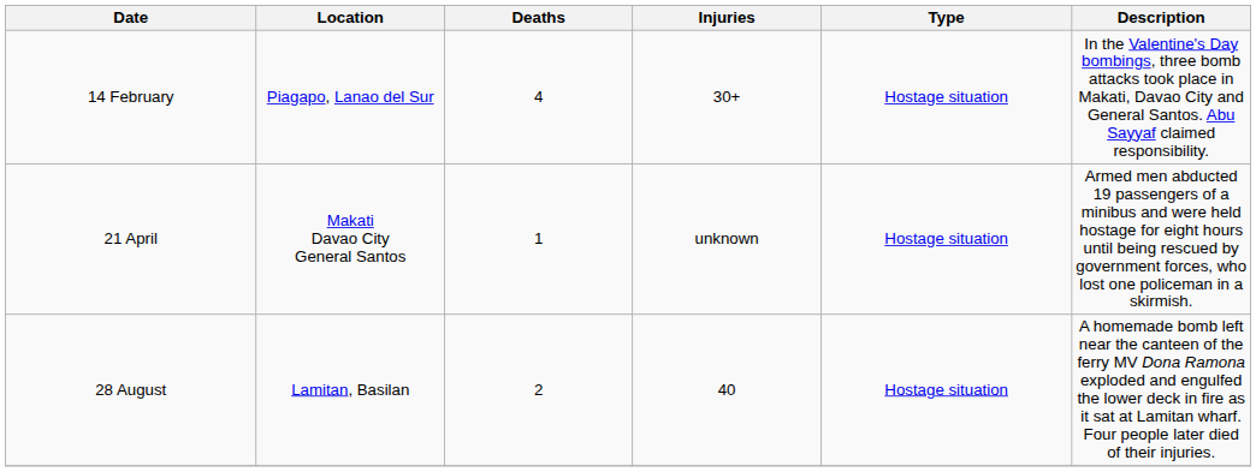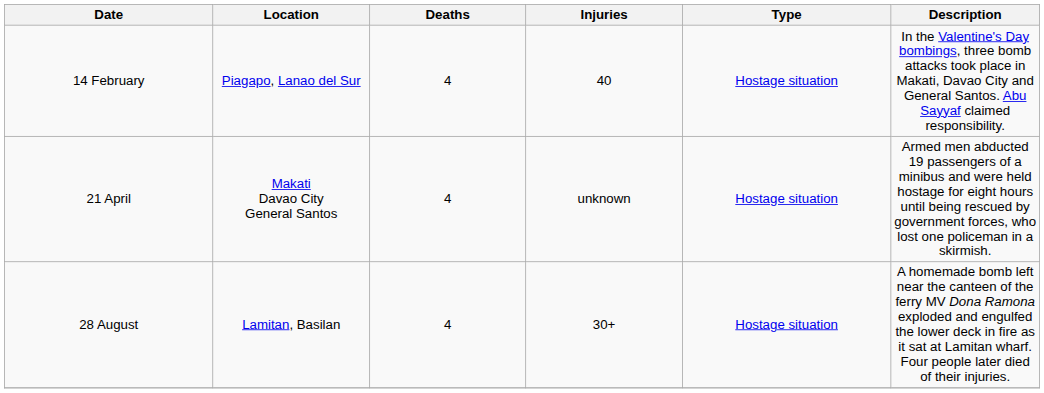14 February | Injuries: 30+ -> 40
21 April | Deaths: 1 -> 4
28 August | Deaths: 2 -> 4
28 August | Injuries: 40 -> 30+
